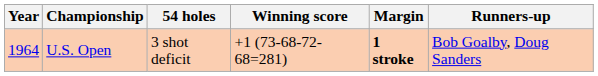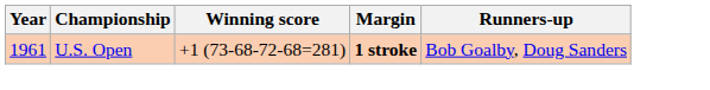- column: 54 holes | 3 shot deficit
U.S. Open | Year: 1964 -> 1961
